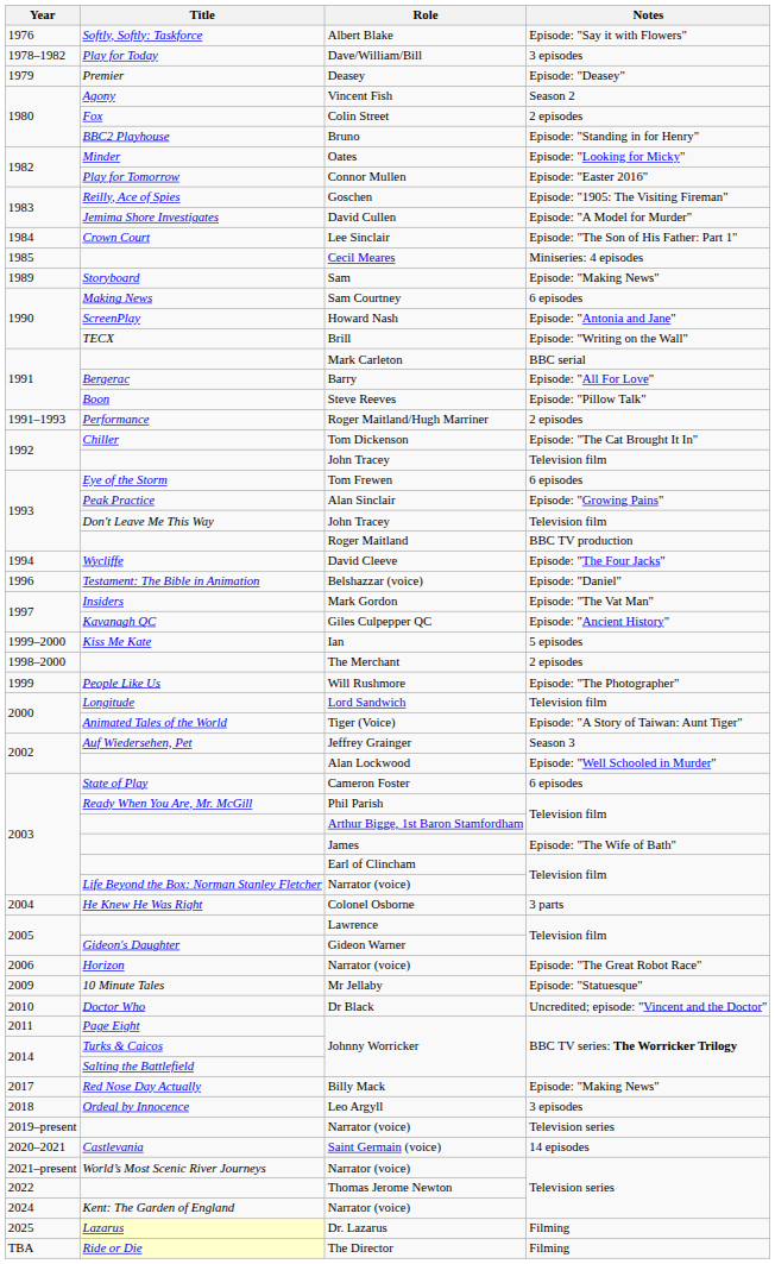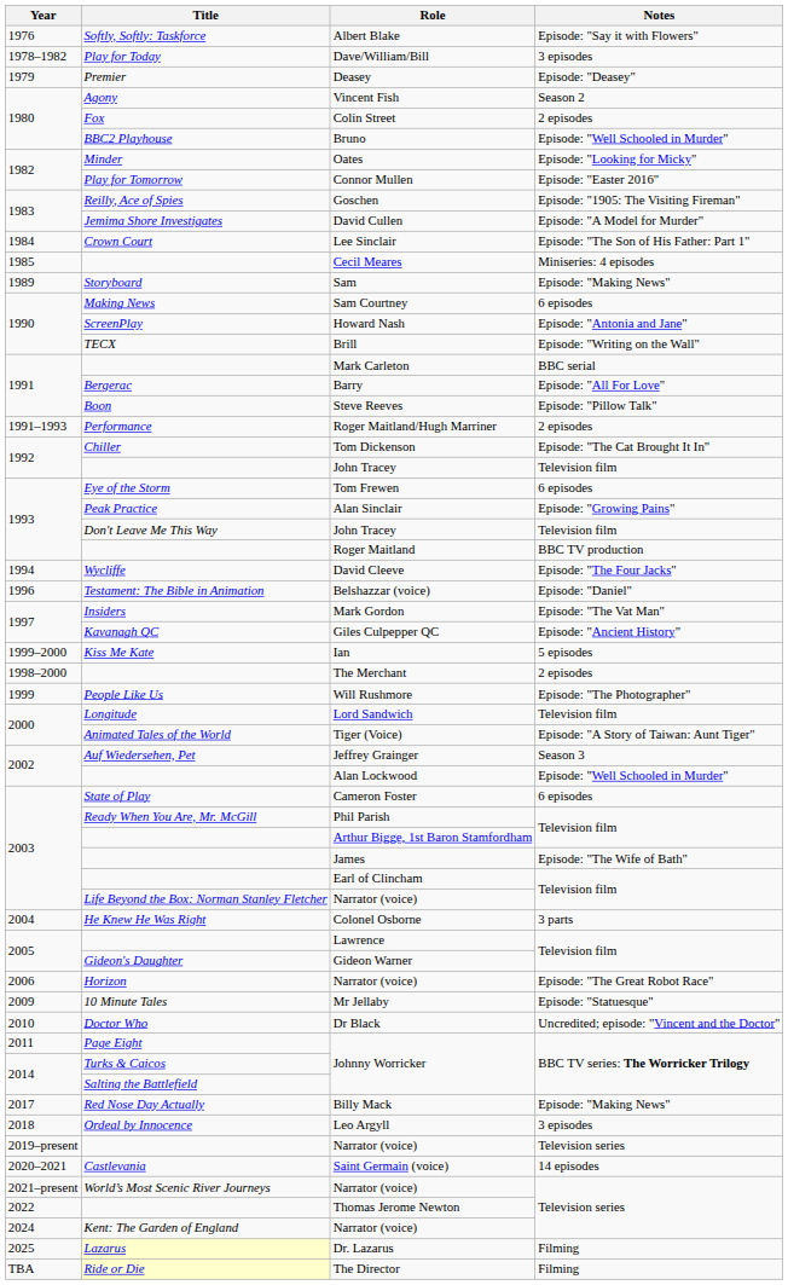Bruno | Notes: Episode: "Standing in for Henry" -> Episode: "Well Schooled in Murder"
